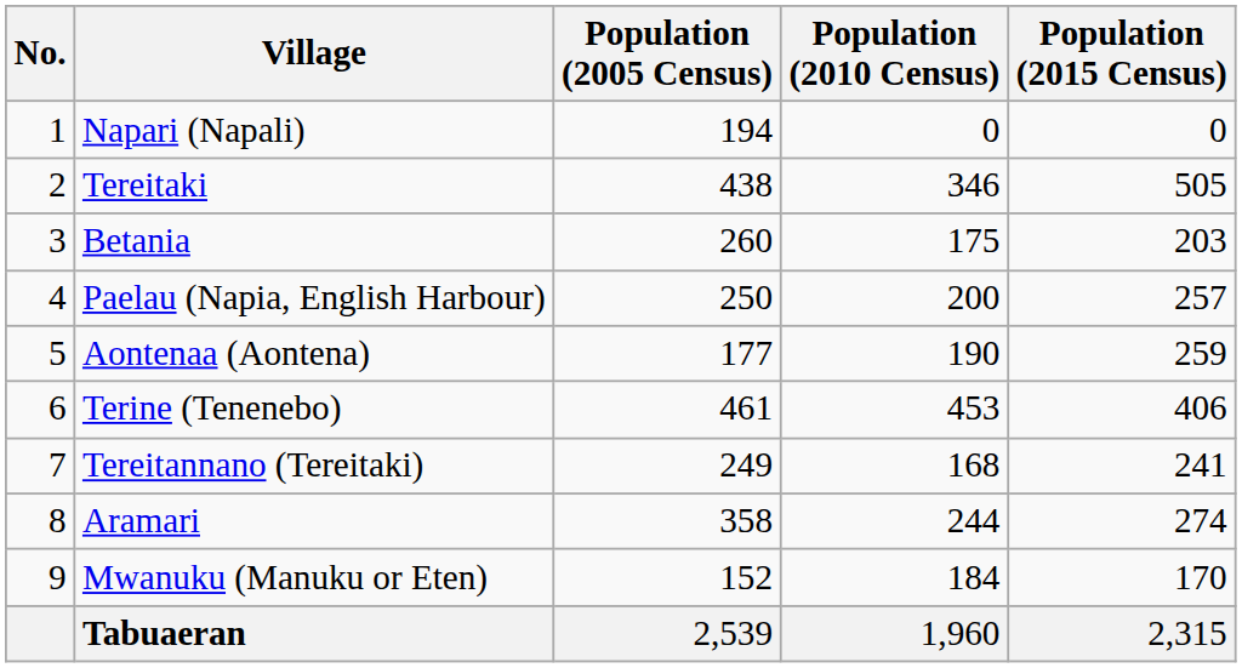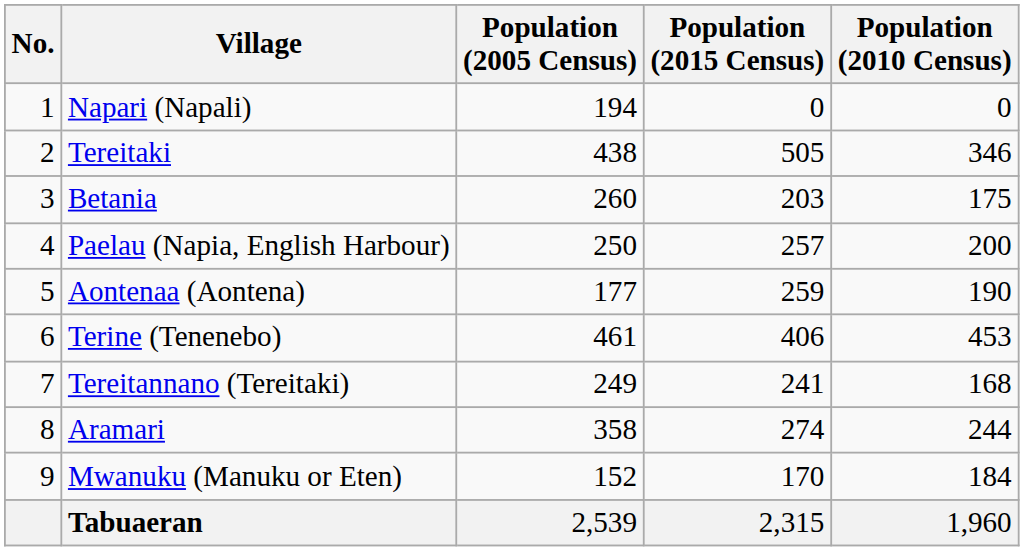columns swapped: Population (2010 Census) <-> Population (2015 Census)
